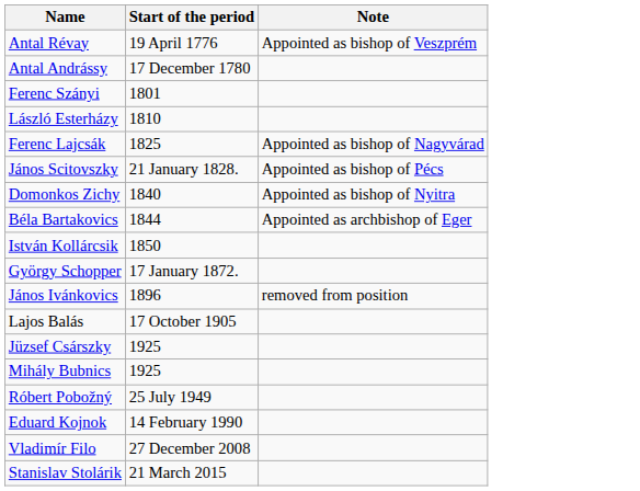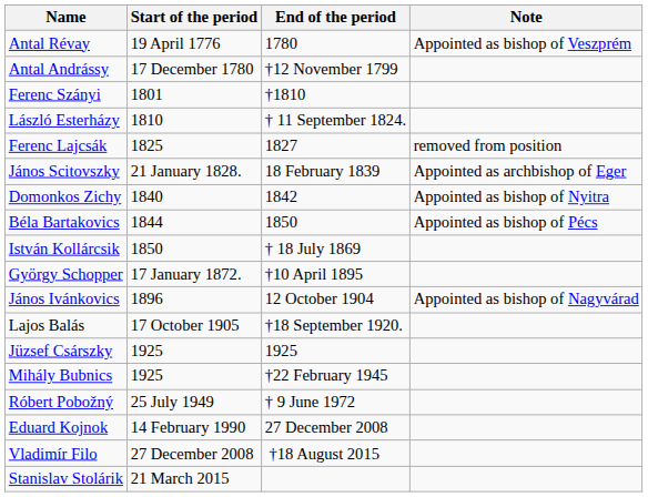+ column: End of the period | 1780 | †12 November 1799 | †1810 | † 11 September 1824. | 1827 | 18 February 1839 | 1842 | 1850 | † 18 July 1869 | †10 April 1895 | 12 October 1904 | †18 September 1920. | 1925 | †22 February 1945 | † 9 June 1972 | 27 December 2008 | †18 August 2015
Ferenc Lajcsák | Note: Appointed as bishop of Nagyvárad -> removed from position
János Scitovszky | Note: Appointed as bishop of Pécs -> Appointed as archbishop of Eger
Béla Bartakovics | Note: Appointed as archbishop of Eger -> Appointed as bishop of Pécs
János Ivánkovics | Note: removed from position -> Appointed as bishop of Nagyvárad
